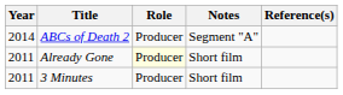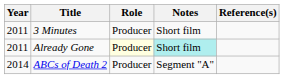rows swapped: 3 Minutes <-> ABCs of Death 2
Already Gone | Notes: no background -> paleturquoise background
